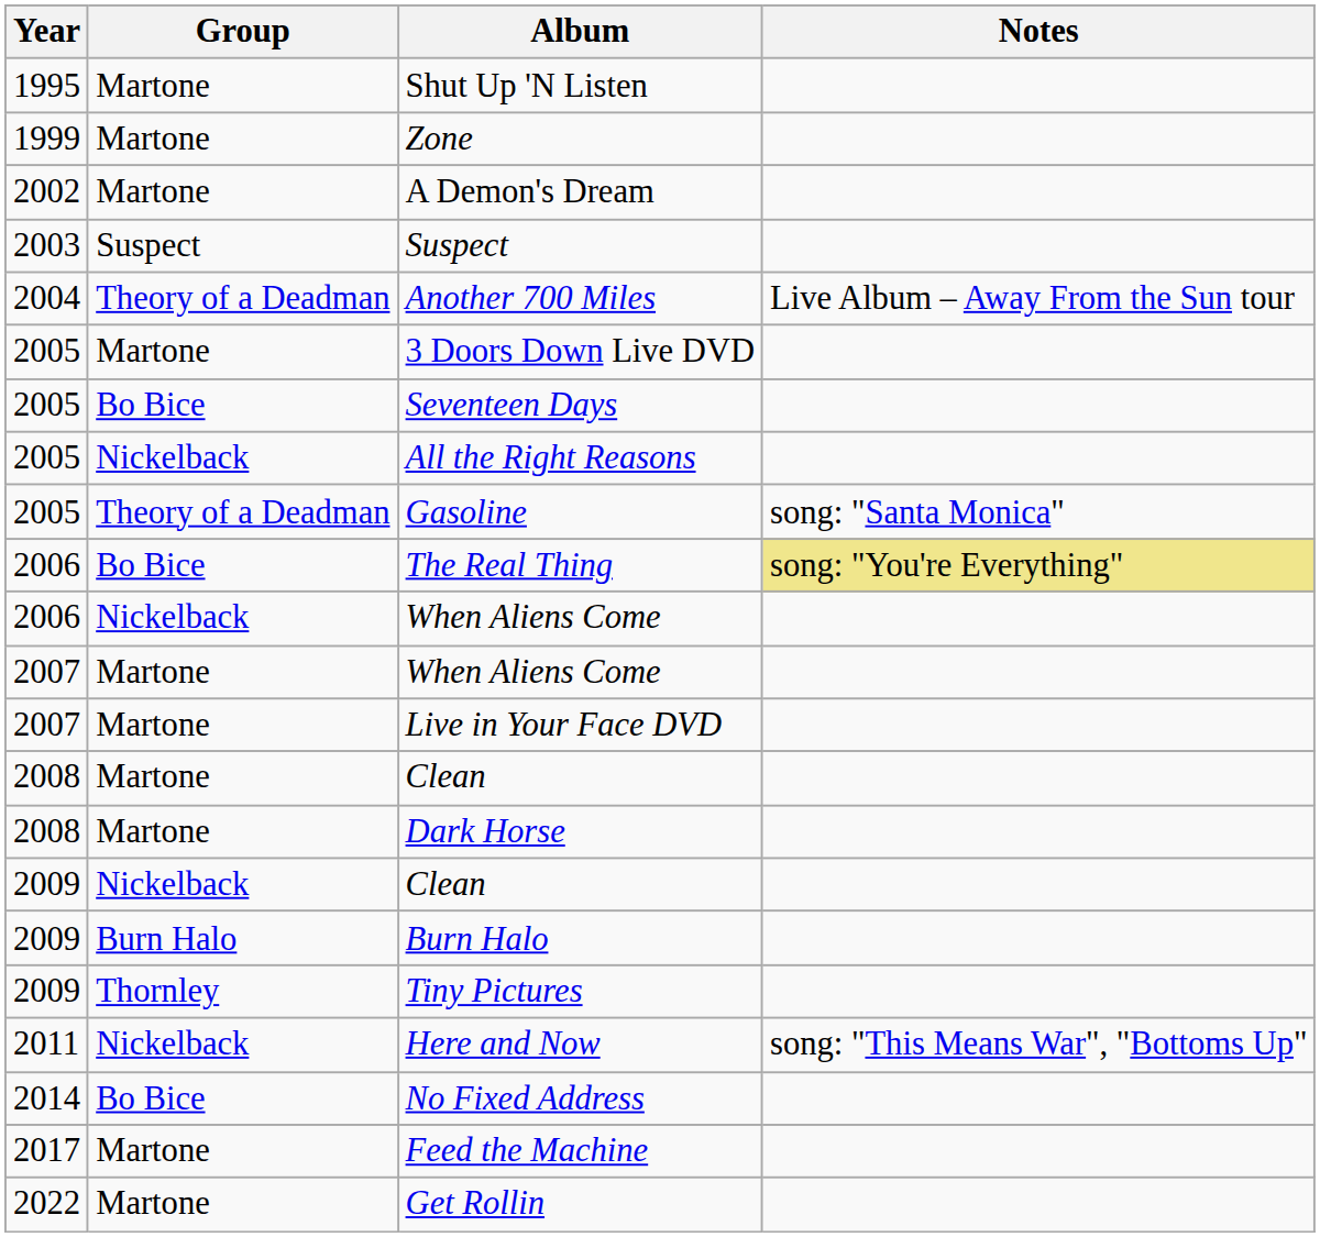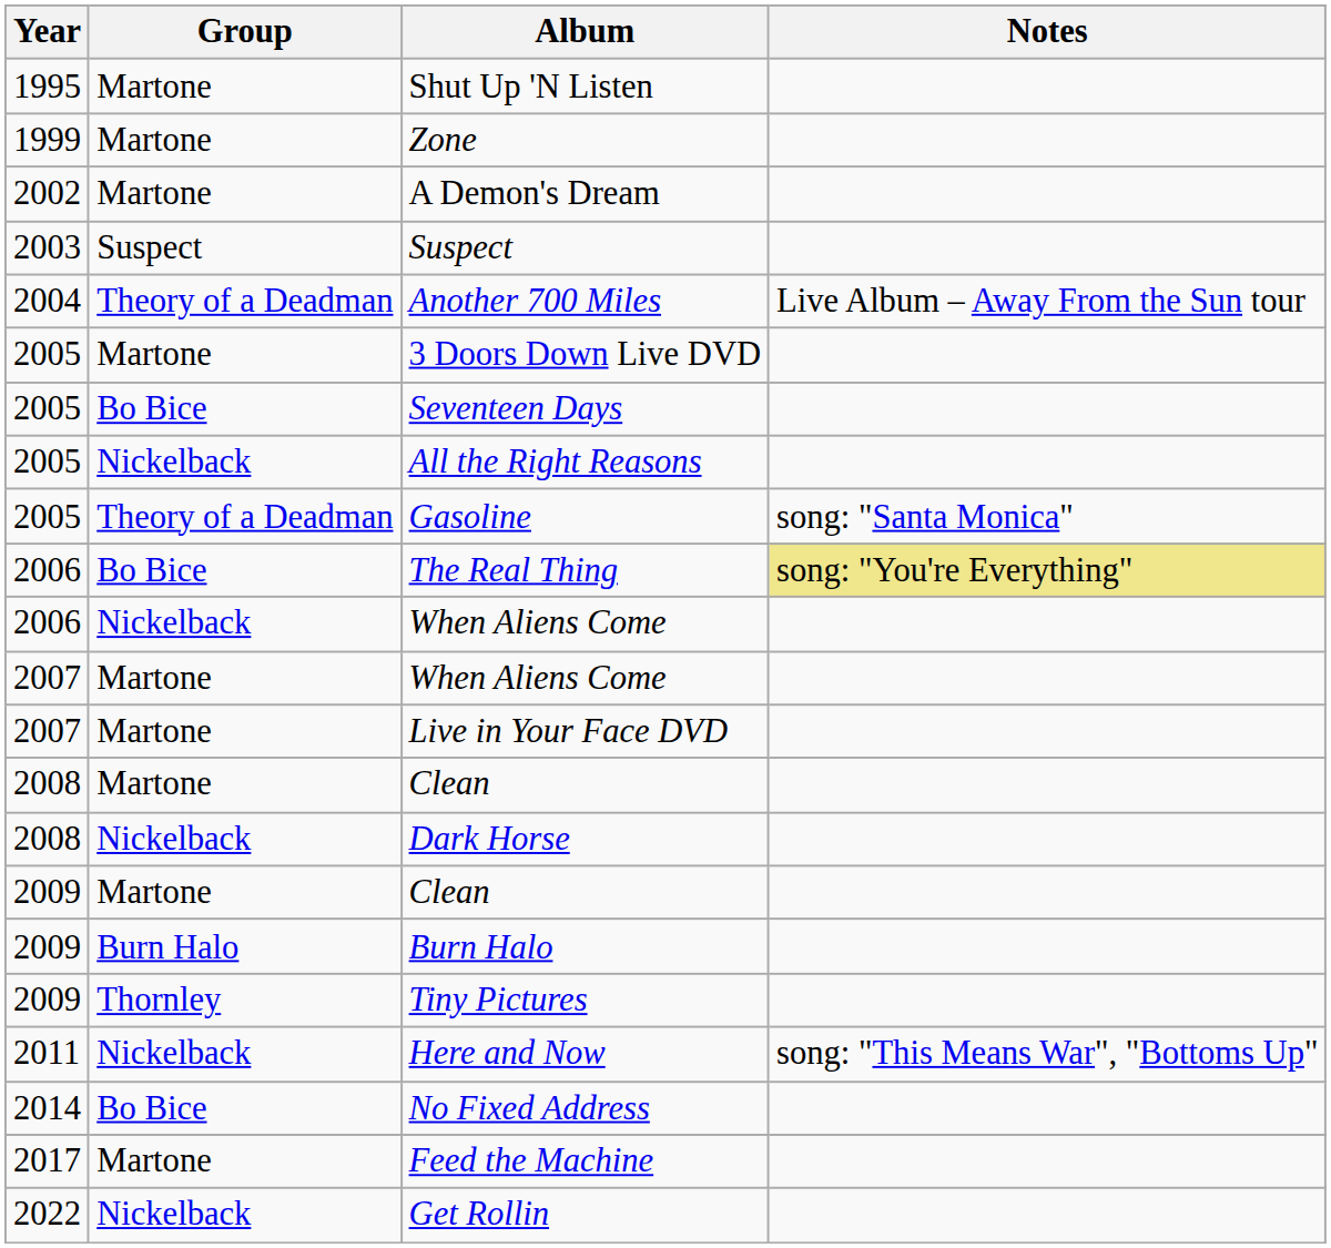Dark Horse | Group: Martone -> Nickelback
2009 / Clean | Group: Nickelback -> Martone
Get Rollin | Group: Martone -> Nickelback
